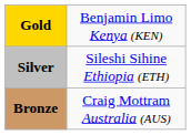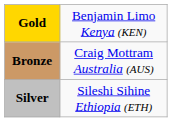rows swapped: Silver <-> Bronze
